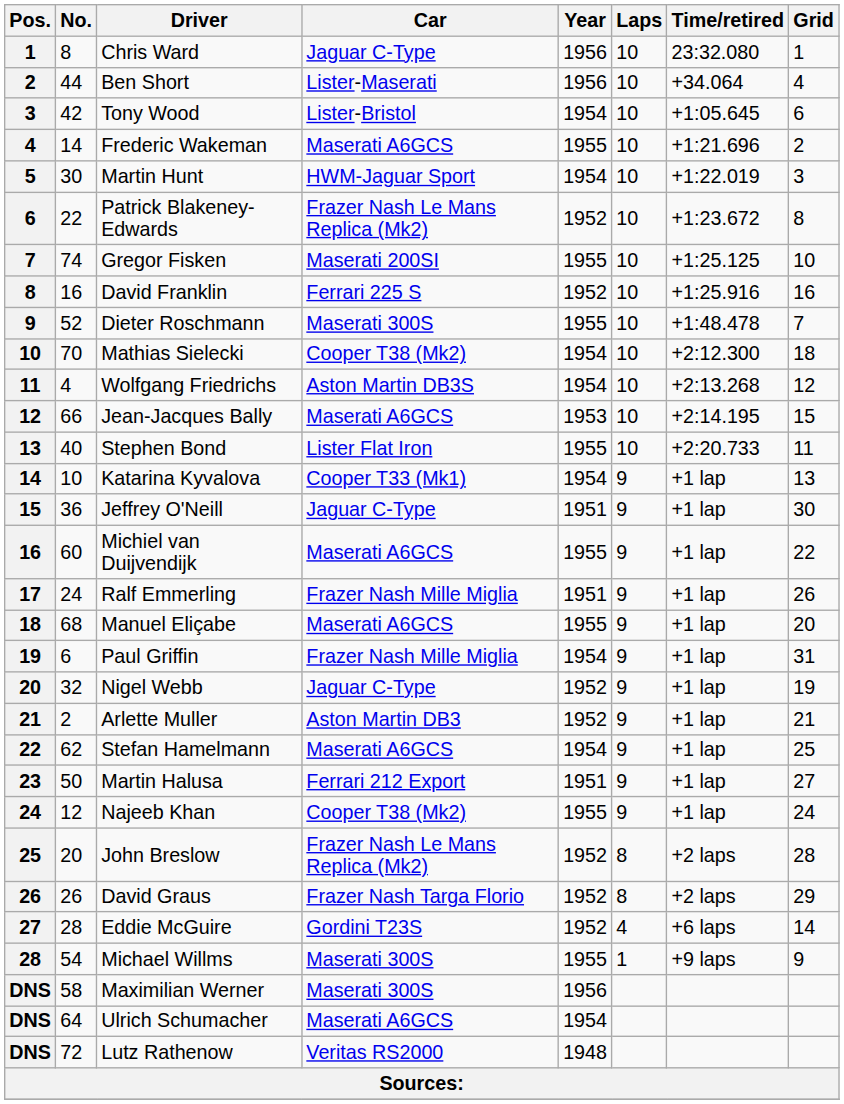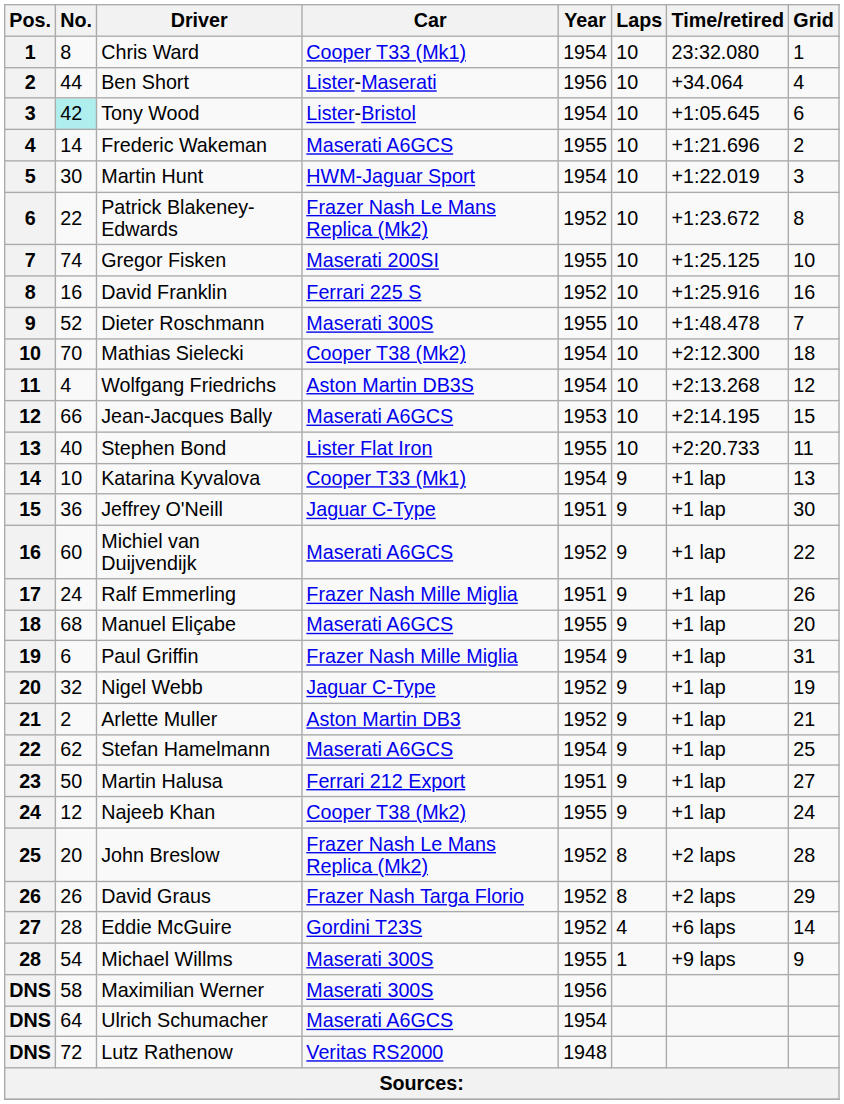Chris Ward | Car: Jaguar C-Type -> Cooper T33 (Mk1)
Chris Ward | Year: 1956 -> 1954
Tony Wood | No.: no background -> paleturquoise background
Michiel van Duijvendijk | Year: 1955 -> 1952
